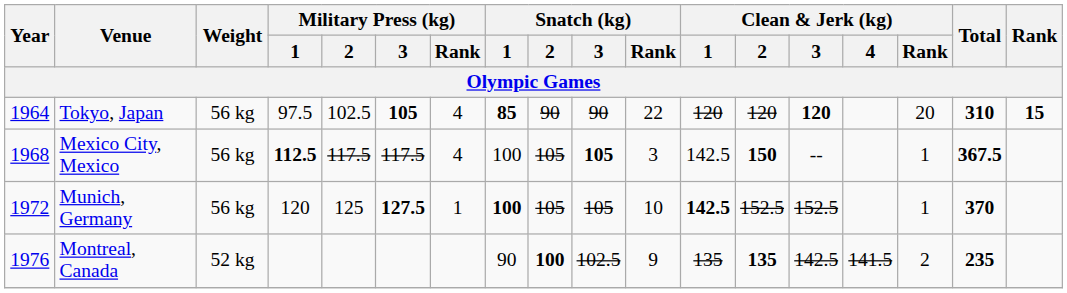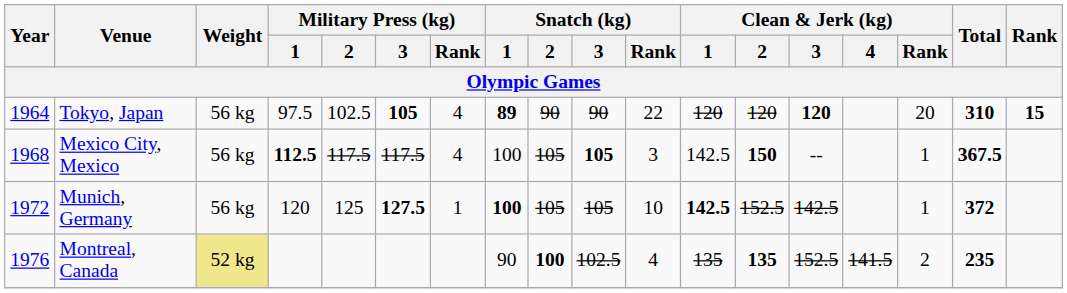Tokyo, Japan | Snatch (kg) / 1: 85 -> 89
Munich, Germany | Clean & Jerk (kg) / 3: 152.5 -> 142.5
Munich, Germany | Total: 370 -> 372
Montreal, Canada | Weight: no background -> khaki background
Montreal, Canada | Snatch (kg) / Rank: 9 -> 4
Montreal, Canada | Clean & Jerk (kg) / 3: 142.5 -> 152.5
